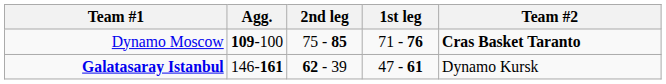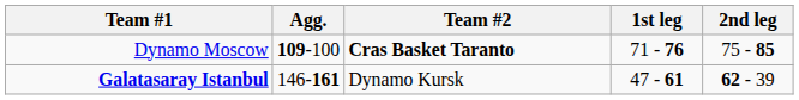columns swapped: Team #2 <-> 2nd leg
